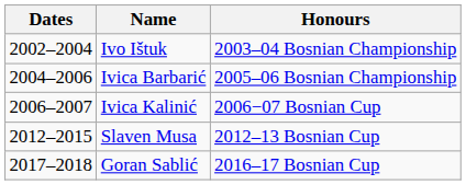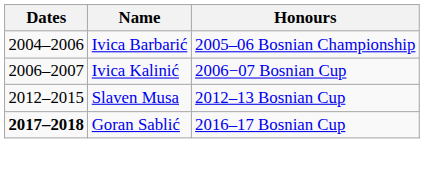- row: 2002–2004 | Ivo Ištuk | 2003–04 Bosnian Championship
Goran Sablić | Dates: normal -> bold
